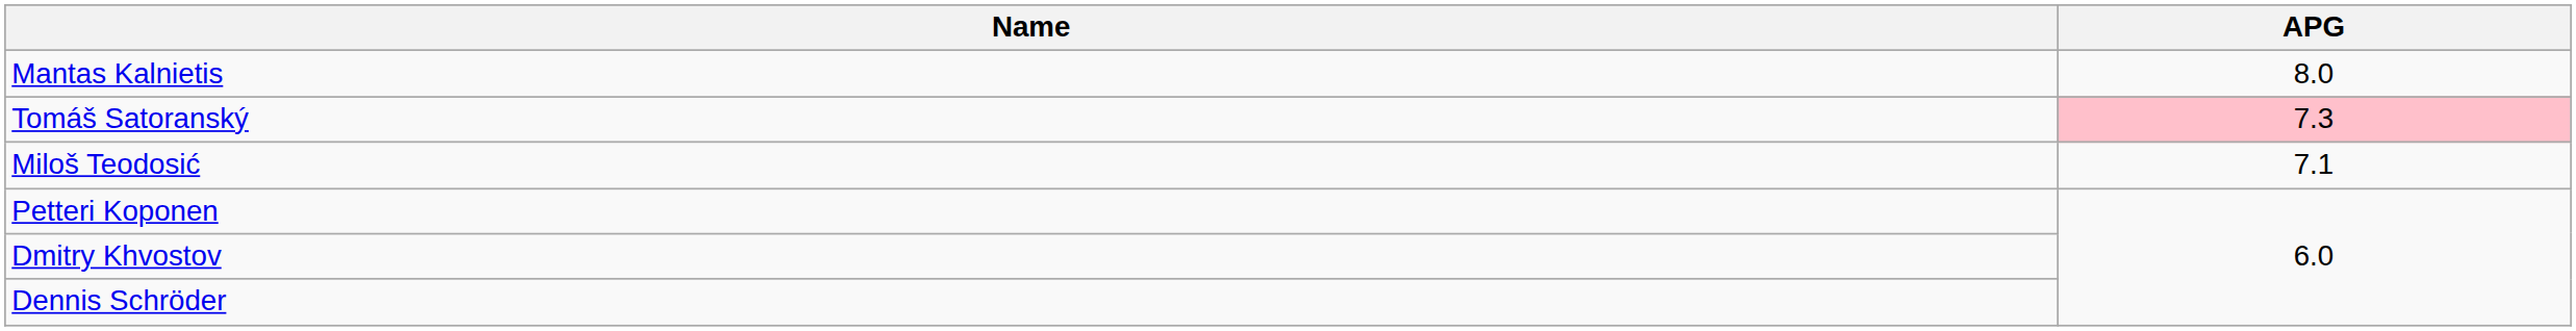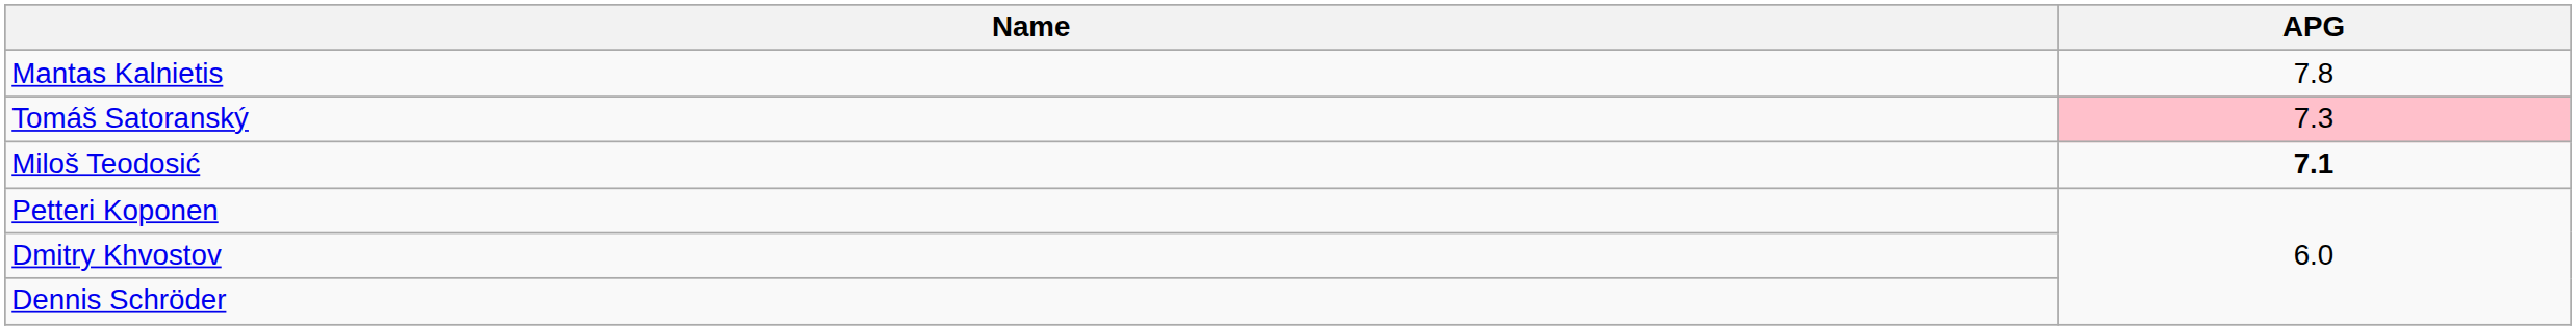Mantas Kalnietis | APG: 8.0 -> 7.8
Miloš Teodosić | APG: normal -> bold
